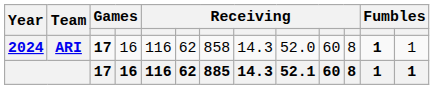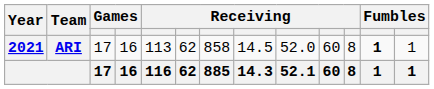ARI | Year: 2024 -> 2021
ARI | column 3: bold -> normal
ARI | column 5: 116 -> 113
ARI | column 8: 14.3 -> 14.5
